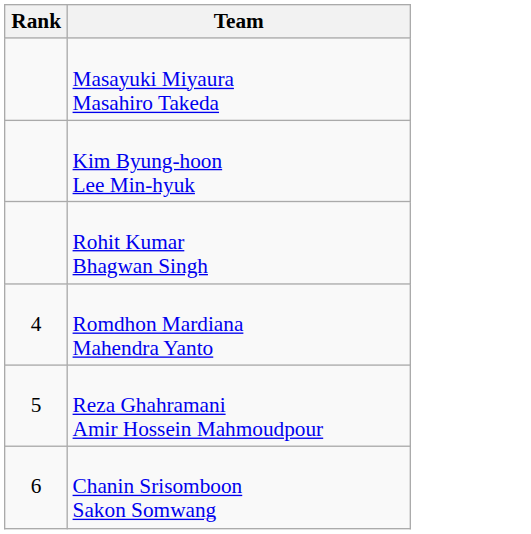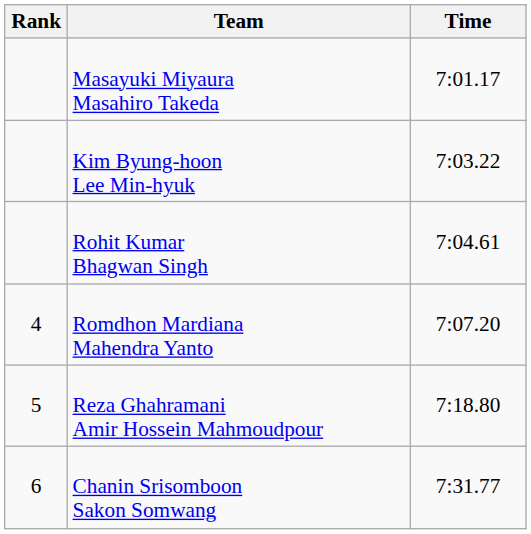+ column: Time | 7:01.17 | 7:03.22 | 7:04.61 | 7:07.20 | 7:18.80 | 7:31.77
